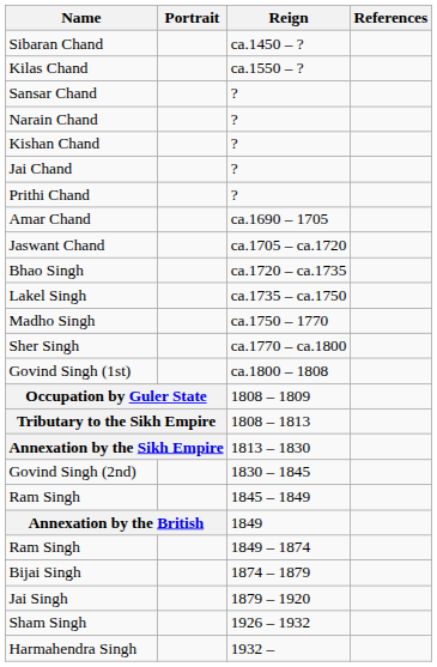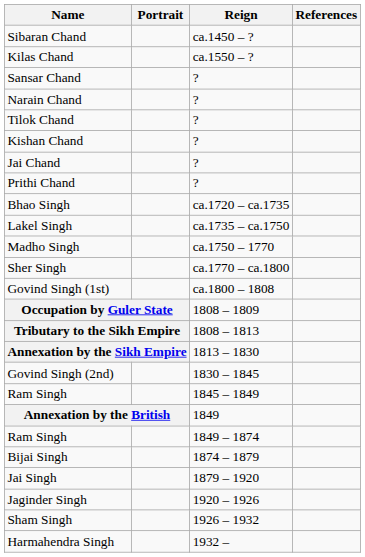+ row: Tilok Chand | ?
- row: Amar Chand | ca.1690 – 1705
- row: Jaswant Chand | ca.1705 – ca.1720
+ row: Jaginder Singh | 1920 – 1926
